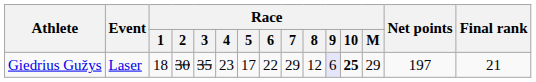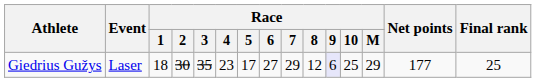Giedrius Gužys | Race / 6: 22 -> 27
Giedrius Gužys | Race / 10: bold -> normal
Giedrius Gužys | Net points: 197 -> 177
Giedrius Gužys | Final rank: 21 -> 25
